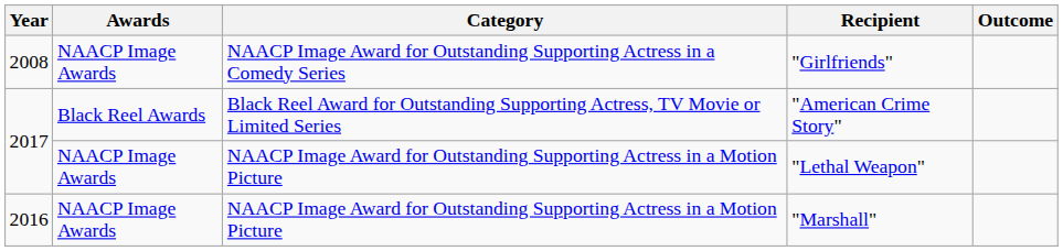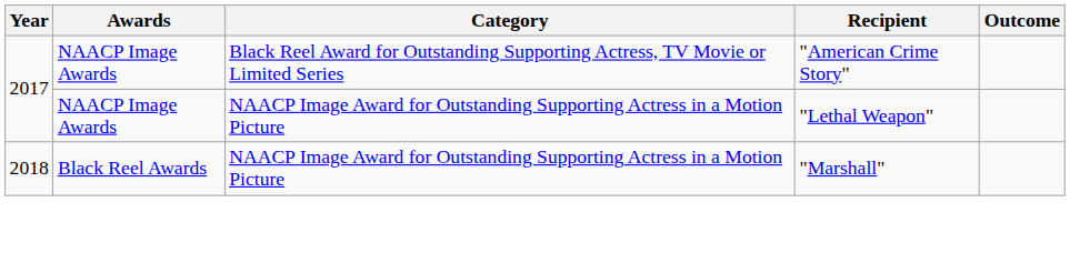- row: 2008 | NAACP Image Awards | NAACP Image Award for Outstanding Supporting Actress in a Comedy Series | "Girlfriends"
"American Crime Story" | Awards: Black Reel Awards -> NAACP Image Awards
"Marshall" | Year: 2016 -> 2018
"Marshall" | Awards: NAACP Image Awards -> Black Reel Awards
